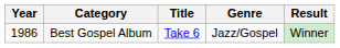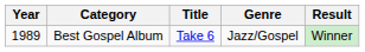Best Gospel Album | Year: 1986 -> 1989
